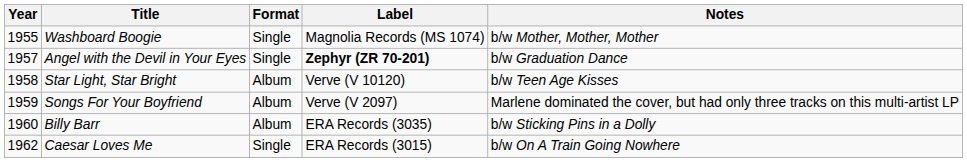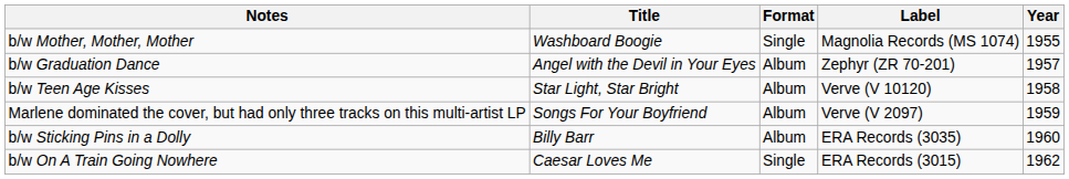columns swapped: Year <-> Notes
Angel with the Devil in Your Eyes | Format: Single -> Album
Angel with the Devil in Your Eyes | Label: bold -> normal
